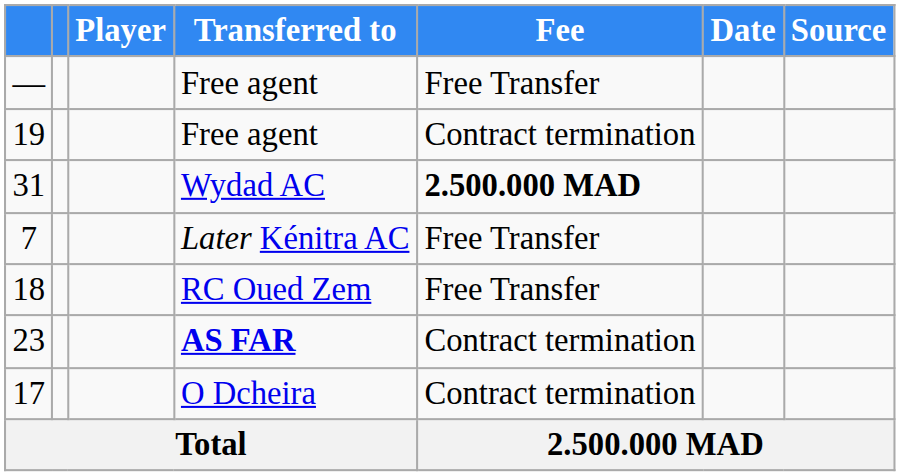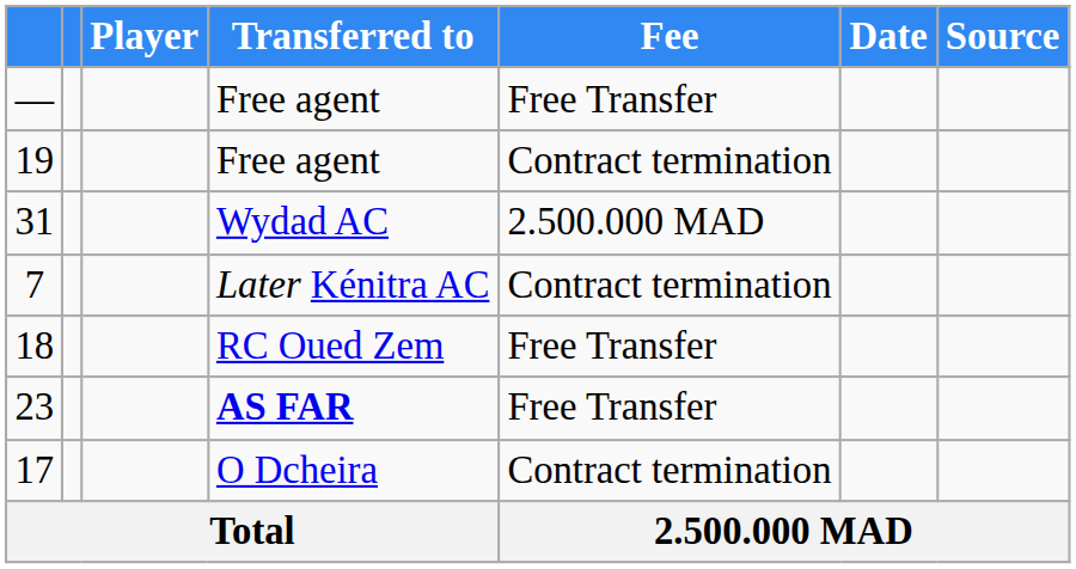31 | Fee: bold -> normal
7 | Fee: Free Transfer -> Contract termination
23 | Fee: Contract termination -> Free Transfer
